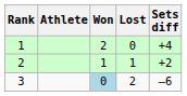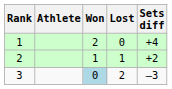3 | Sets diff: –6 -> –3
